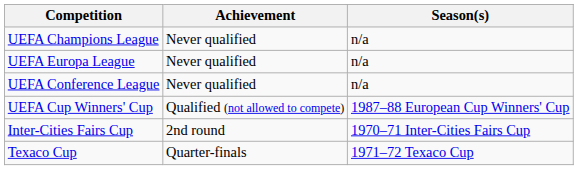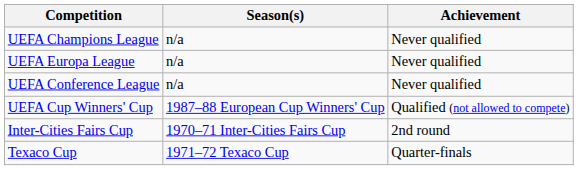columns swapped: Season(s) <-> Achievement
